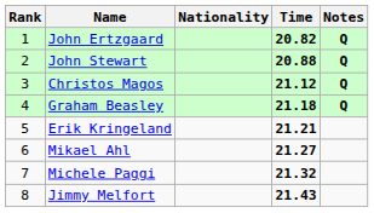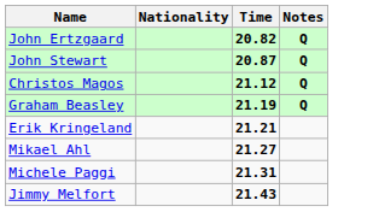- column: Rank | 1 | 2 | 3 | 4 | 5 | 6 | 7 | 8
John Stewart | Time: 20.88 -> 20.87
Graham Beasley | Time: 21.18 -> 21.19
Michele Paggi | Time: 21.32 -> 21.31
